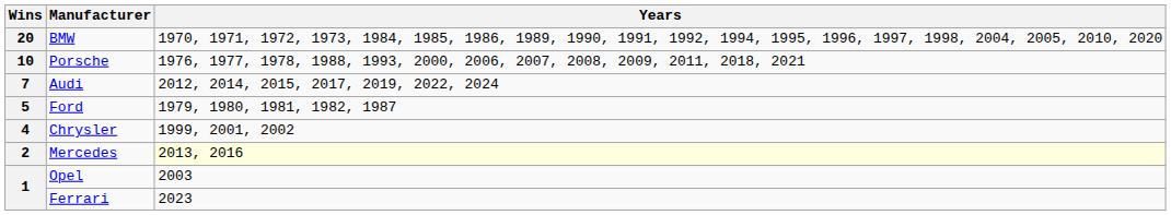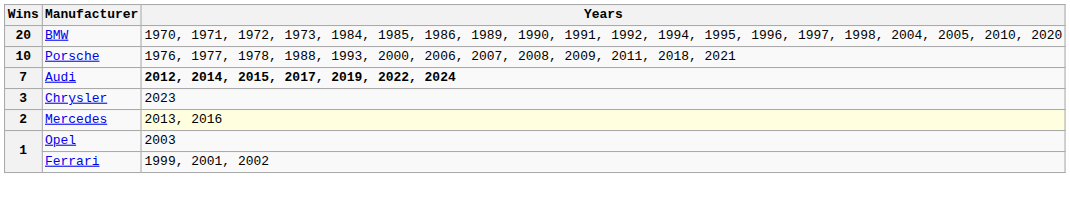Audi | Years: normal -> bold
- row: 5 | Ford | 1979, 1980, 1981, 1982, 1987
Chrysler | Wins: 4 -> 3
Chrysler | Years: 1999, 2001, 2002 -> 2023
Ferrari | Years: 2023 -> 1999, 2001, 2002
